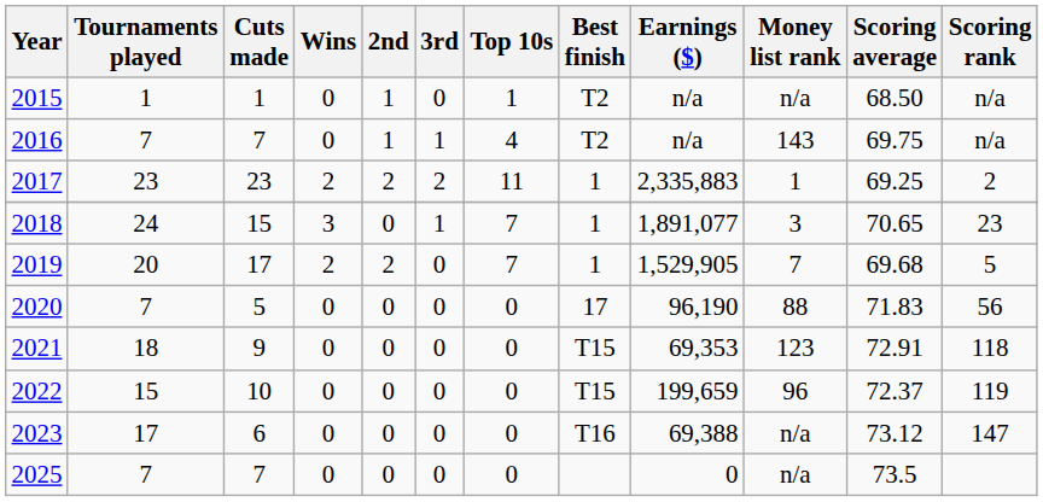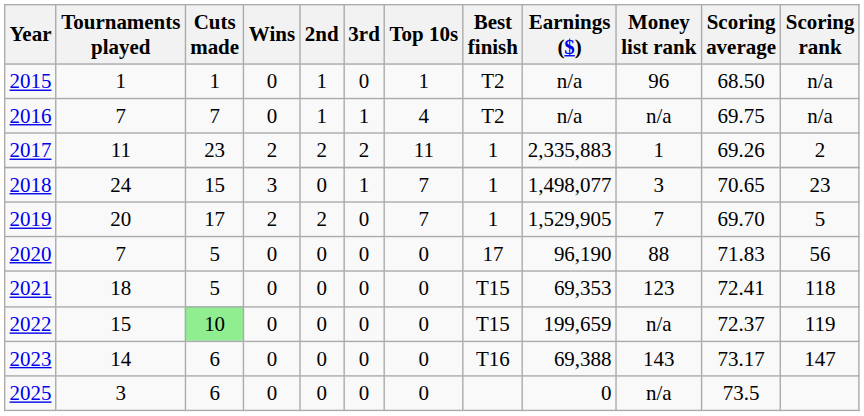2015 | Money list rank: n/a -> 96
2016 | Money list rank: 143 -> n/a
2017 | Tournaments played: 23 -> 11
2017 | Scoring average: 69.25 -> 69.26
2018 | Earnings ($): 1,891,077 -> 1,498,077
2019 | Scoring average: 69.68 -> 69.70
2021 | Cuts made: 9 -> 5
2021 | Scoring average: 72.91 -> 72.41
2022 | Cuts made: no background -> lightgreen background
2022 | Money list rank: 96 -> n/a
2023 | Tournaments played: 17 -> 14
2023 | Money list rank: n/a -> 143
2023 | Scoring average: 73.12 -> 73.17
2025 | Tournaments played: 7 -> 3
2025 | Cuts made: 7 -> 6
